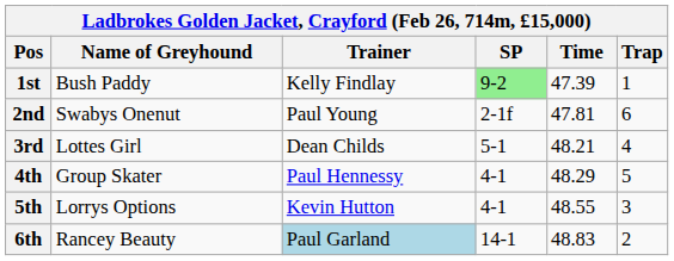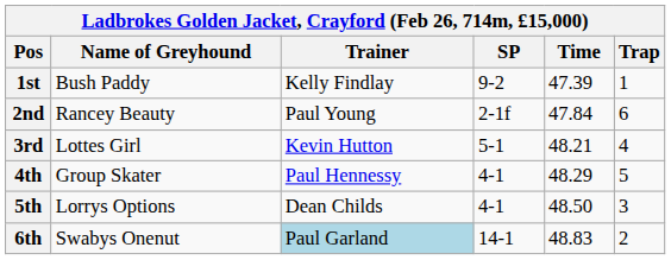1st | SP: lightgreen background -> no background
2nd | Name of Greyhound: Swabys Onenut -> Rancey Beauty
2nd | Time: 47.81 -> 47.84
3rd | Trainer: Dean Childs -> Kevin Hutton
5th | Trainer: Kevin Hutton -> Dean Childs
5th | Time: 48.55 -> 48.50
6th | Name of Greyhound: Rancey Beauty -> Swabys Onenut
